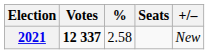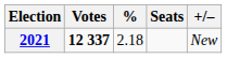2021 | %: 2.58 -> 2.18
